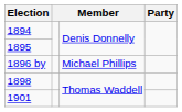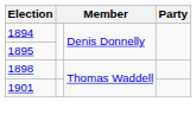- row: 1896 by | Michael Phillips
